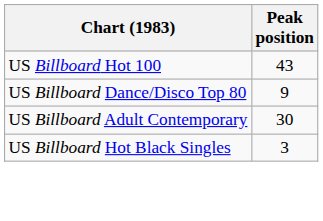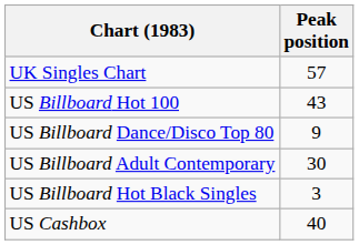+ row: UK Singles Chart | 57
+ row: US Cashbox | 40
